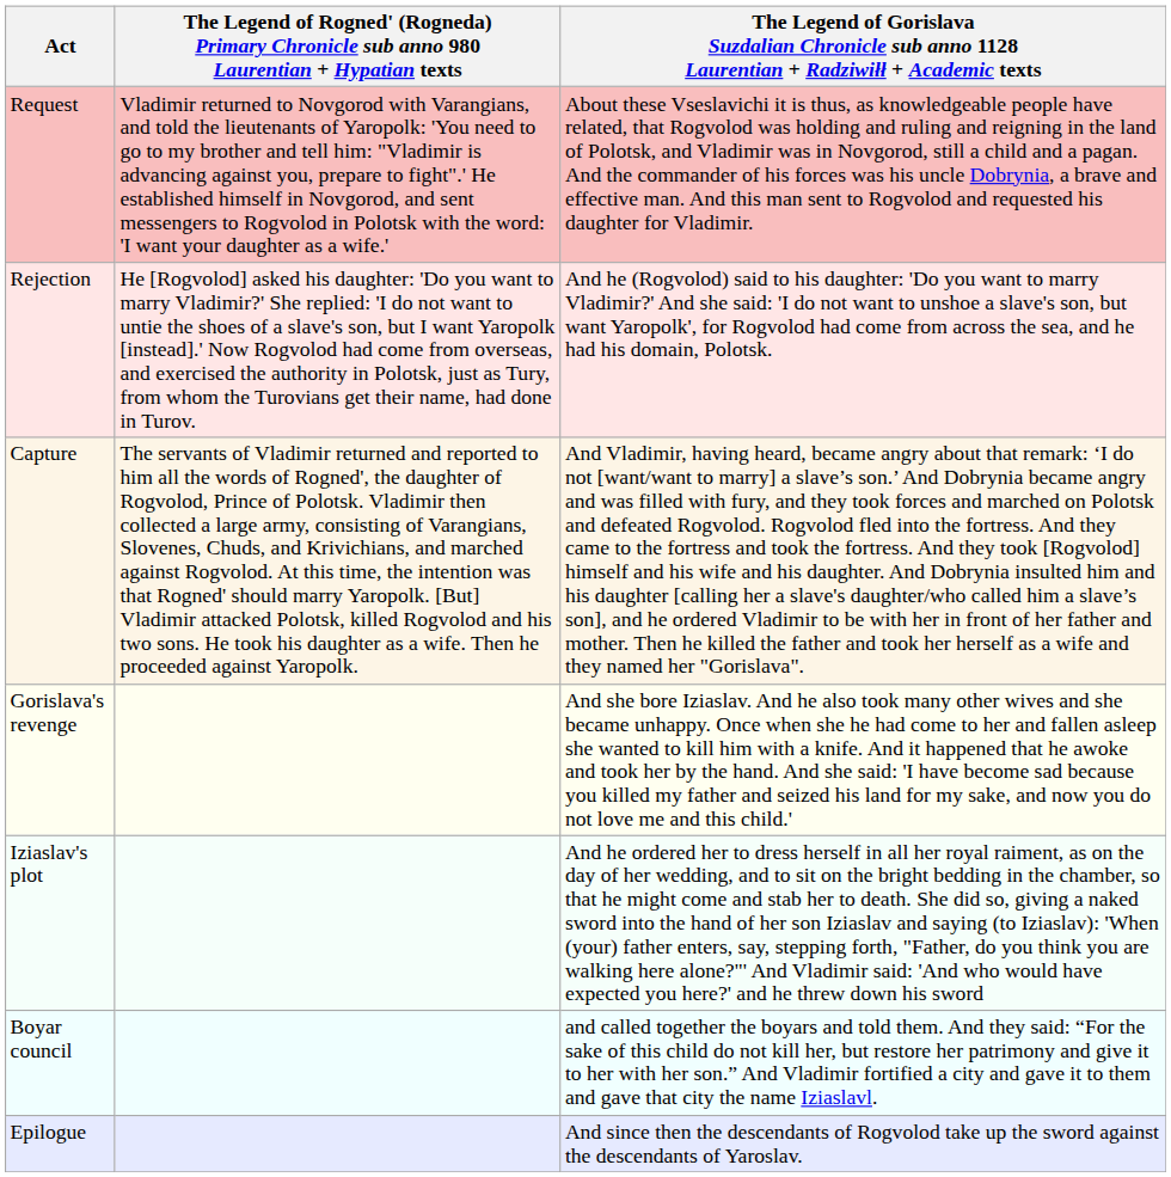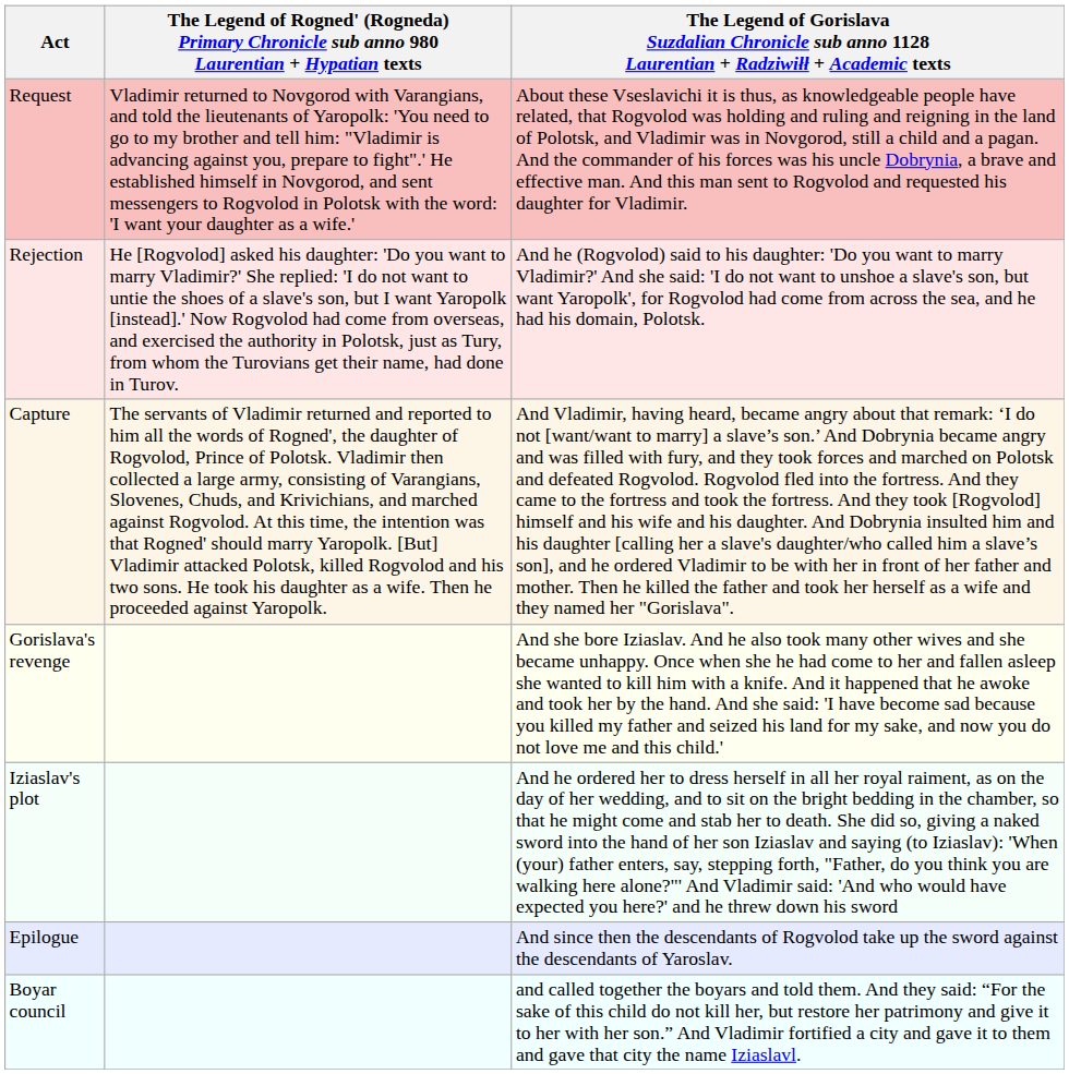rows swapped: Boyar council <-> Epilogue
